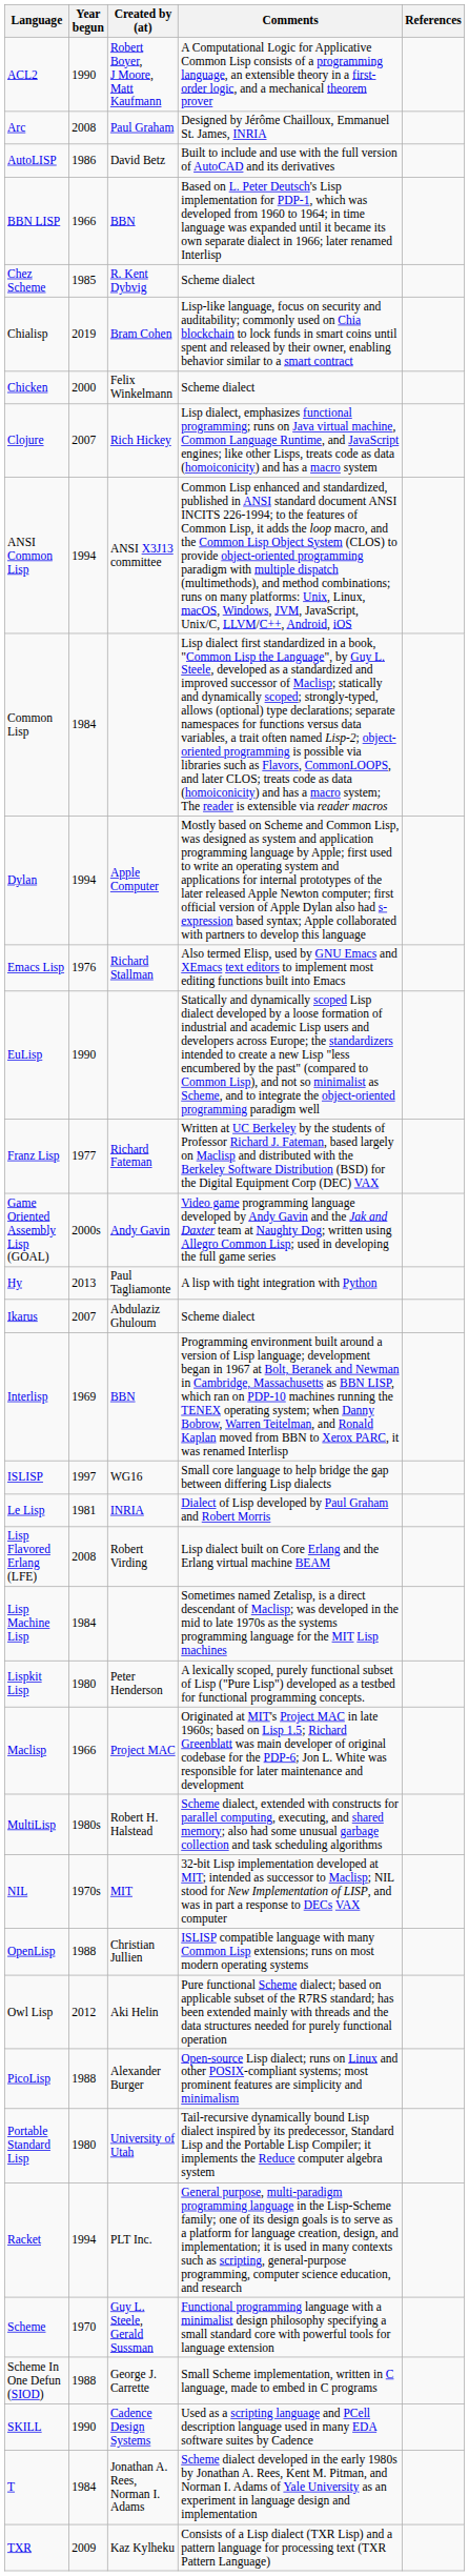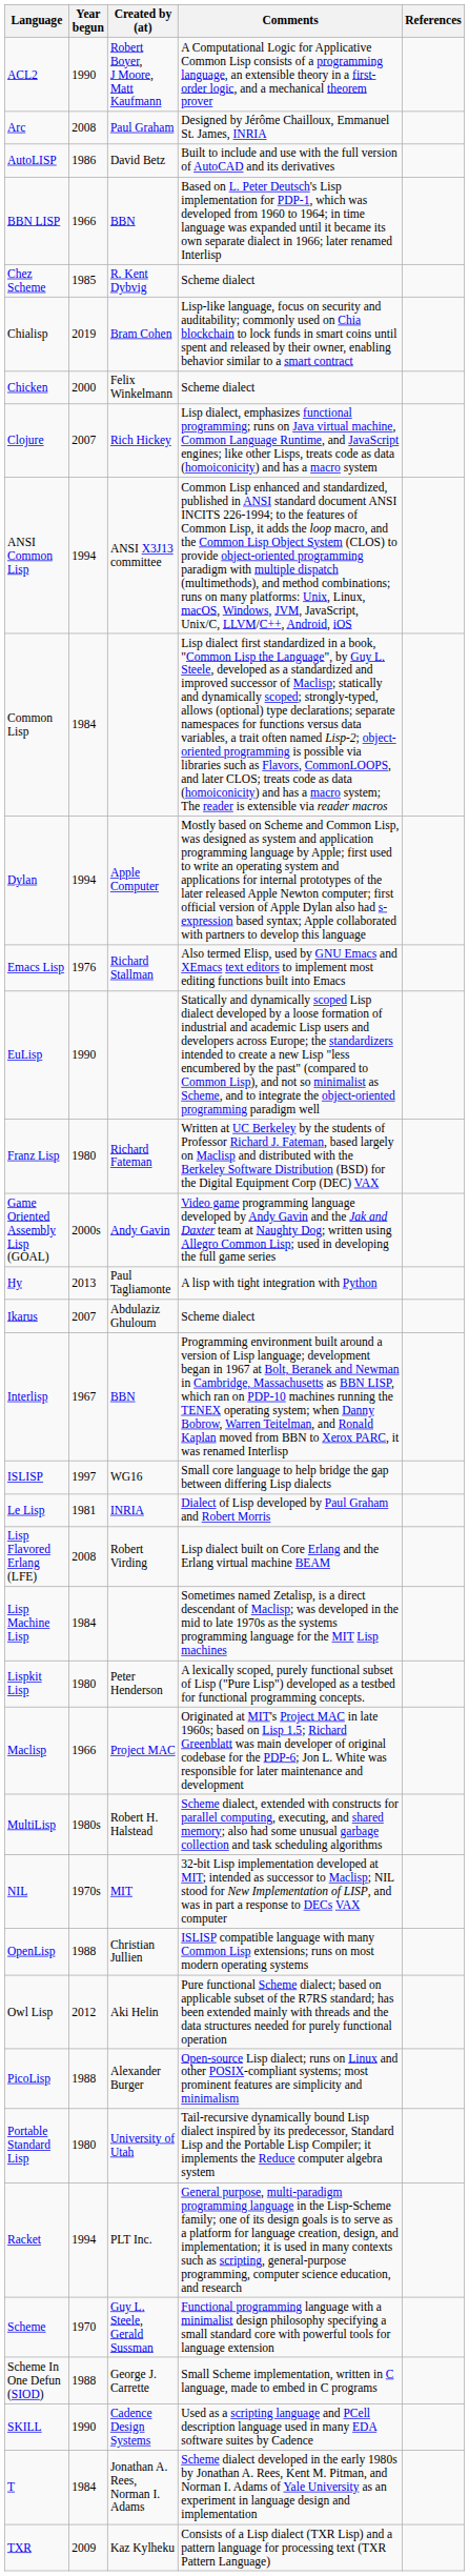Franz Lisp | Year begun: 1977 -> 1980
Interlisp | Year begun: 1969 -> 1967
